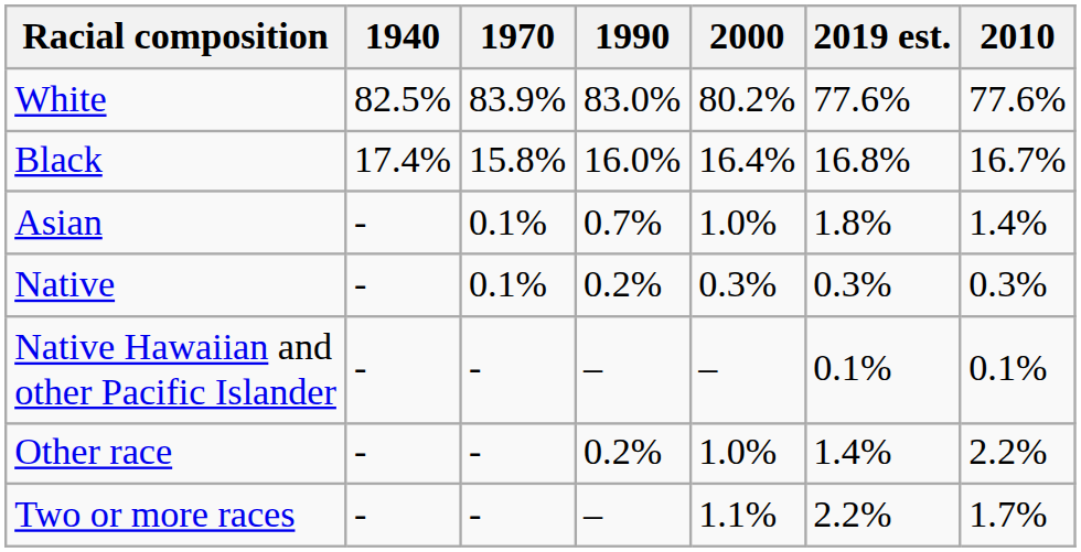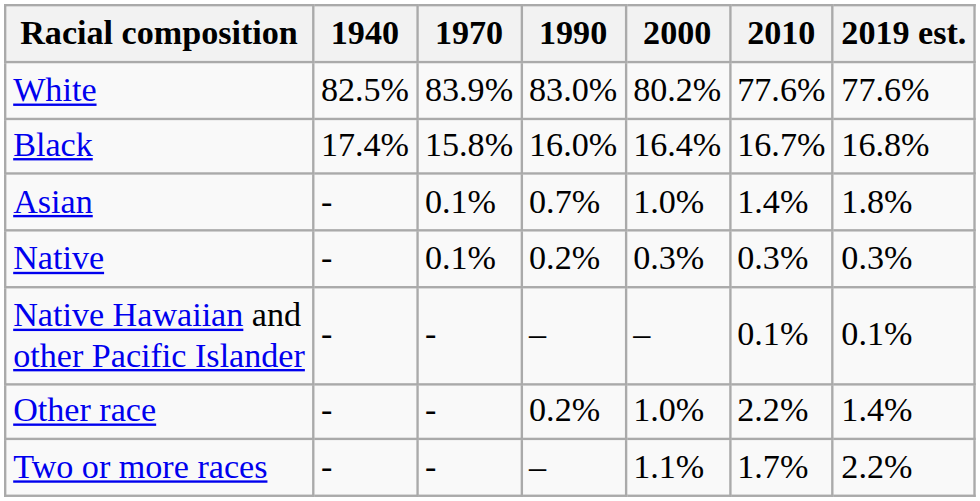columns swapped: 2010 <-> 2019 est.
